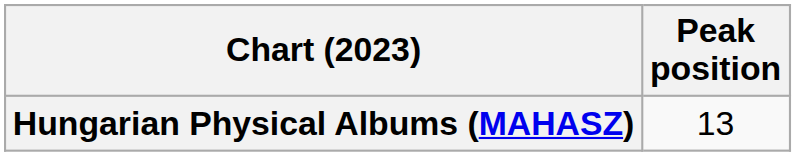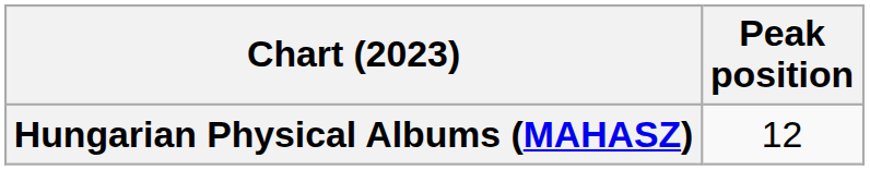Hungarian Physical Albums (MAHASZ) | Peak position: 13 -> 12
